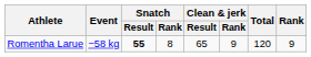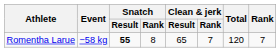Romentha Larue | Clean & jerk / Rank: 9 -> 7
Romentha Larue | Rank: 9 -> 7
